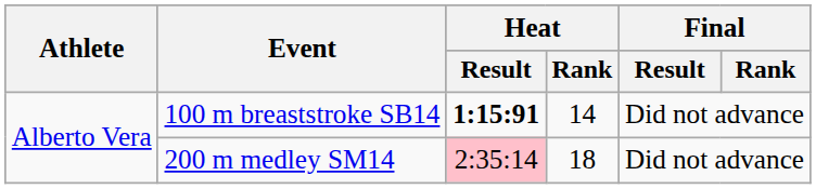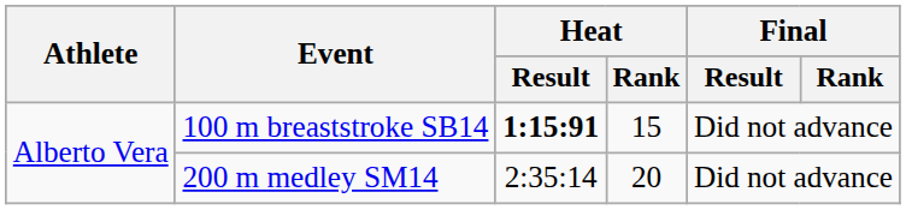100 m breaststroke SB14 | Heat / Rank: 14 -> 15
200 m medley SM14 | Heat / Result: pink background -> no background
200 m medley SM14 | Heat / Rank: 18 -> 20
